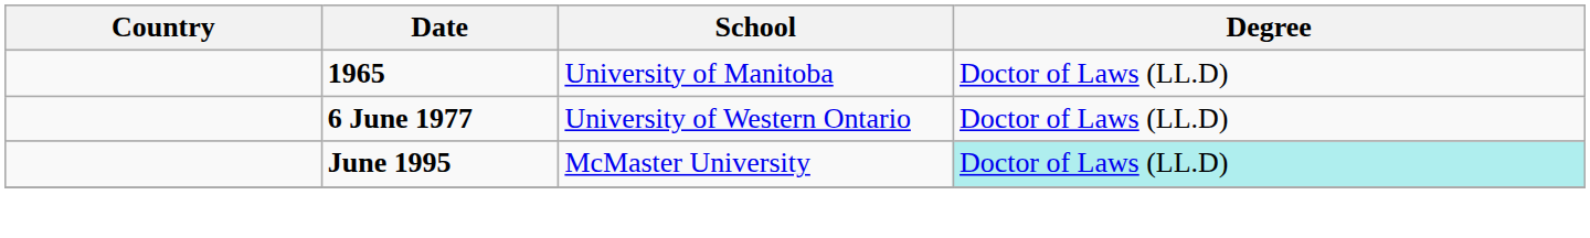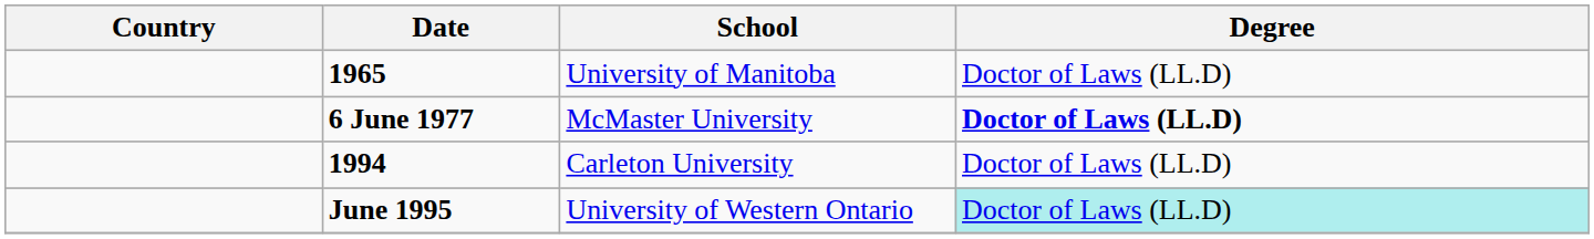6 June 1977 | School: University of Western Ontario -> McMaster University
6 June 1977 | Degree: normal -> bold
+ row: 1994 | Carleton University | Doctor of Laws (LL.D)
June 1995 | School: McMaster University -> University of Western Ontario
